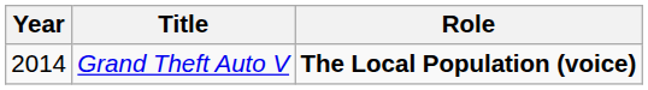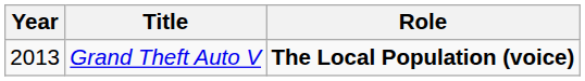Grand Theft Auto V | Year: 2014 -> 2013
